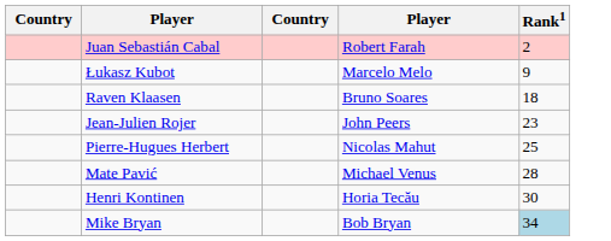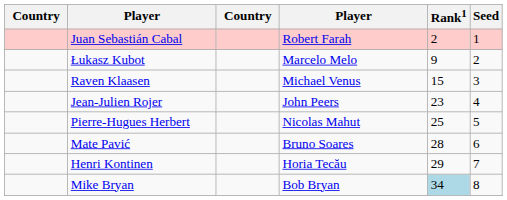+ column: Seed | 1 | 2 | 3 | 4 | 5 | 6 | 7 | 8
Raven Klaasen | column 4: Bruno Soares -> Michael Venus
Raven Klaasen | Rank1: 18 -> 15
Mate Pavić | column 4: Michael Venus -> Bruno Soares
Henri Kontinen | Rank1: 30 -> 29
